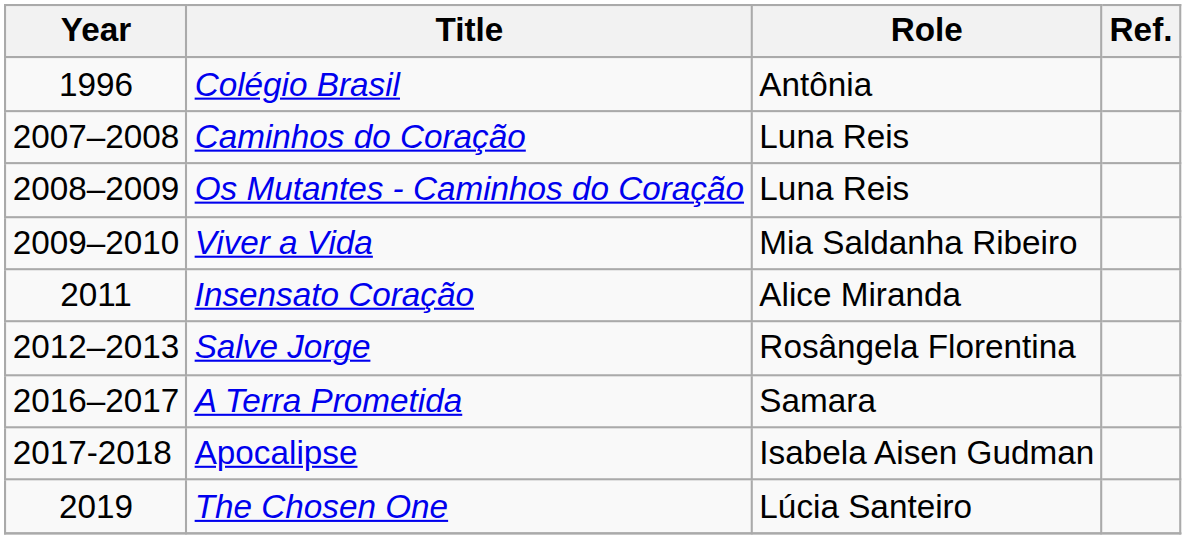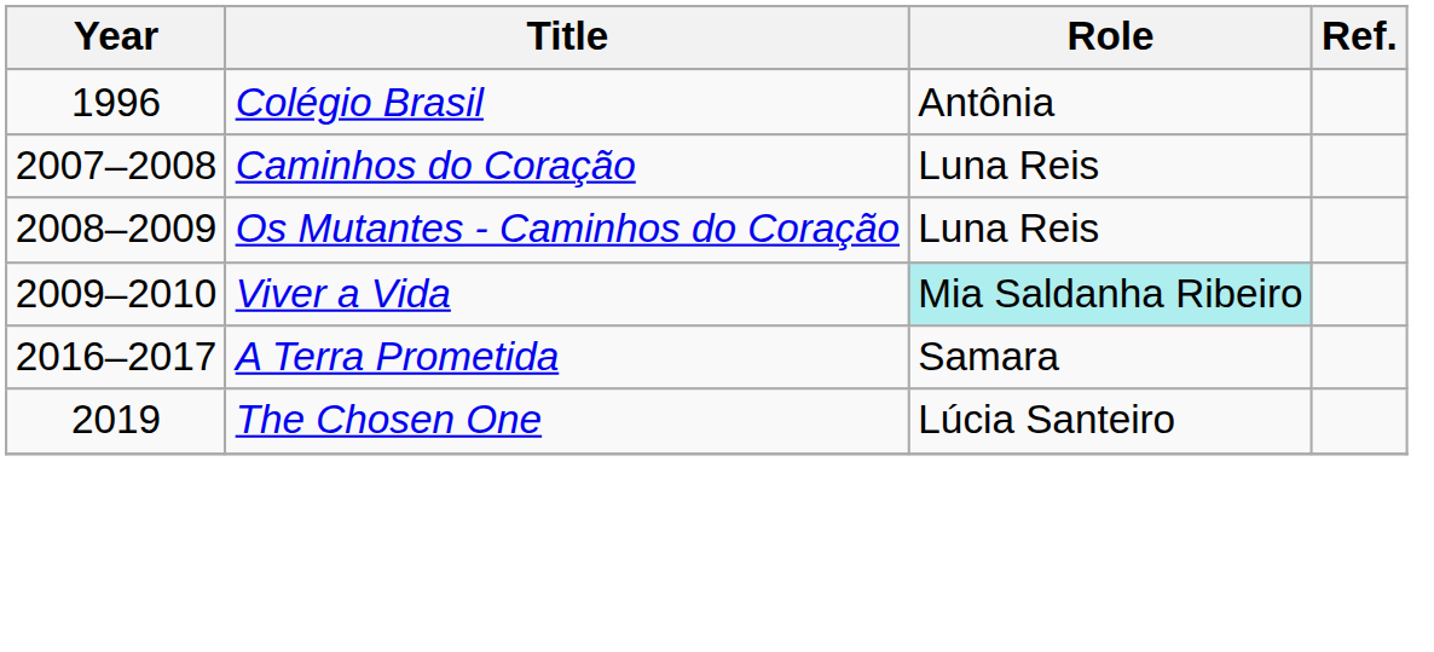Viver a Vida | Role: no background -> paleturquoise background
- row: 2011 | Insensato Coração | Alice Miranda
- row: 2012–2013 | Salve Jorge | Rosângela Florentina
- row: 2017-2018 | Apocalipse | Isabela Aisen Gudman
